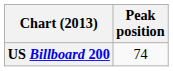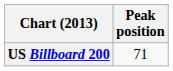US Billboard 200 | Peak position: 74 -> 71
